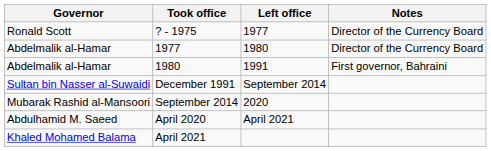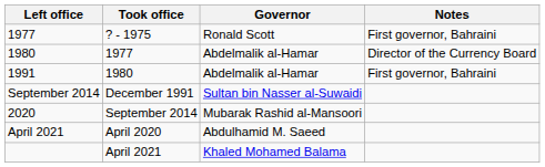columns swapped: Governor <-> Left office
? - 1975 | Notes: Director of the Currency Board -> First governor, Bahraini
